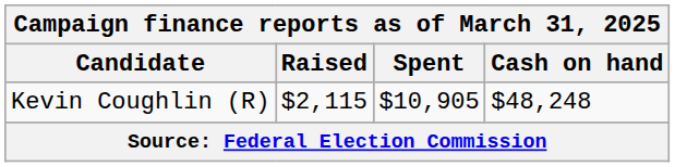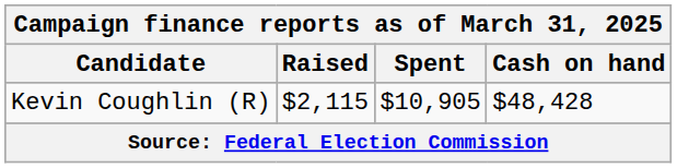Kevin Coughlin (R) | Cash on hand: $48,248 -> $48,428
